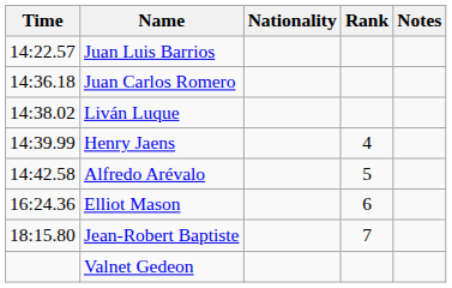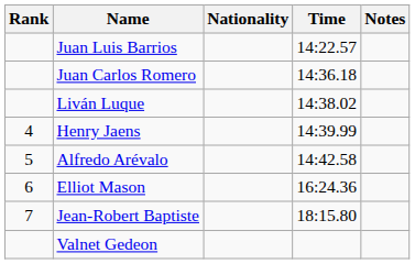columns swapped: Rank <-> Time
